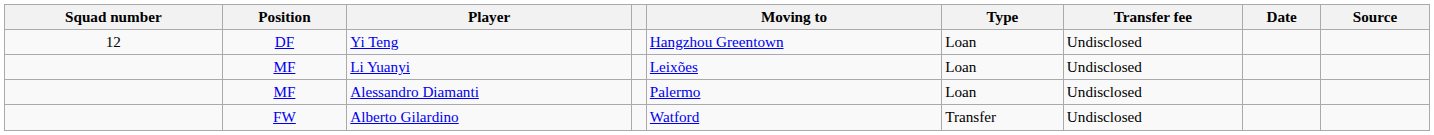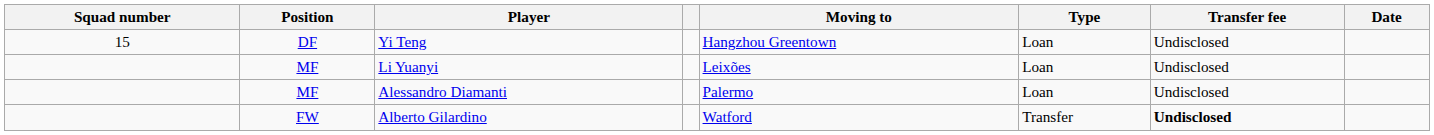- column: Source
Yi Teng | Squad number: 12 -> 15
Alberto Gilardino | Transfer fee: normal -> bold
